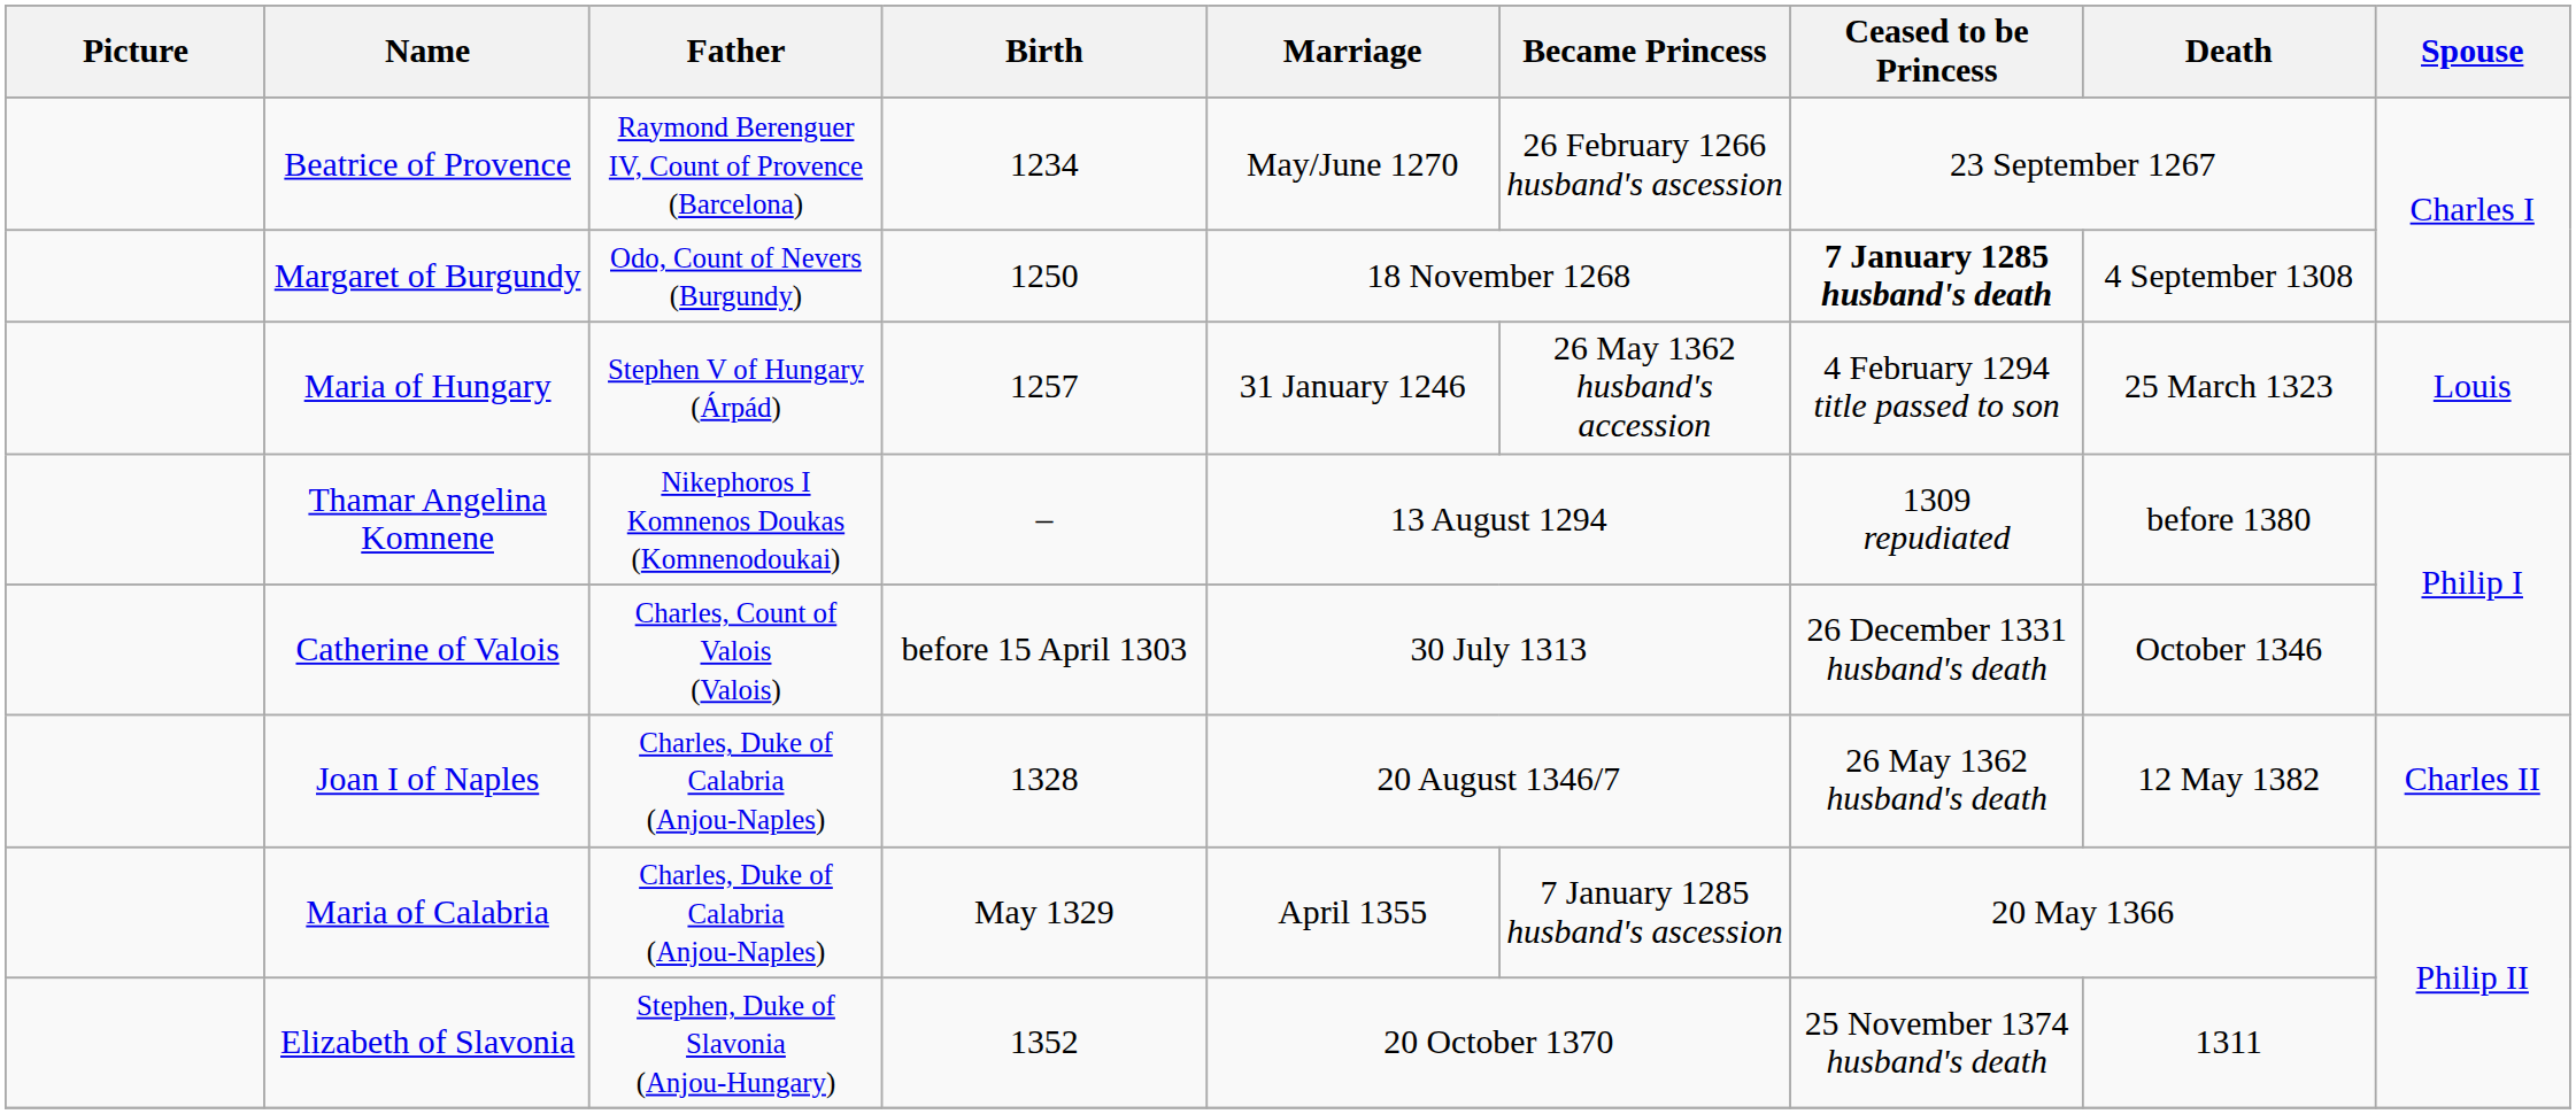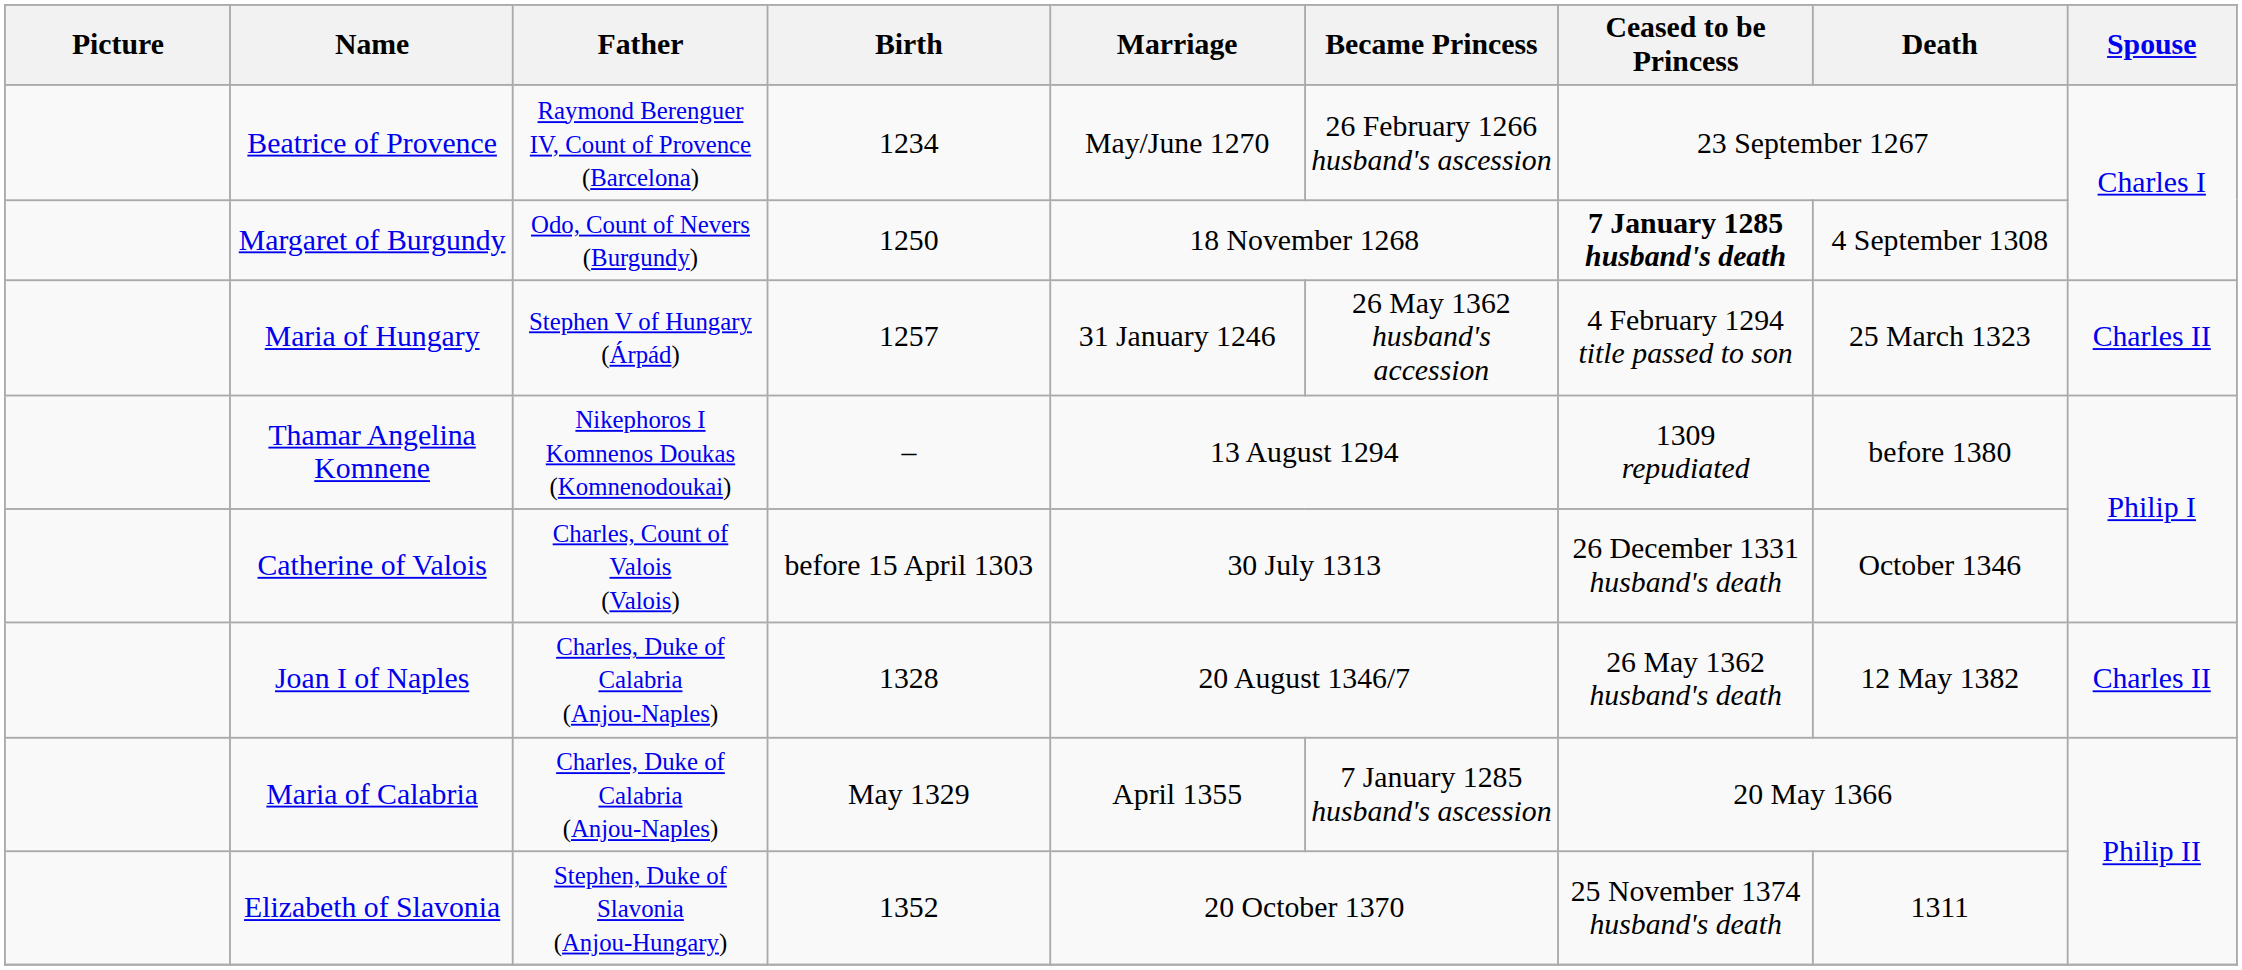Maria of Hungary | Spouse: Louis -> Charles II
